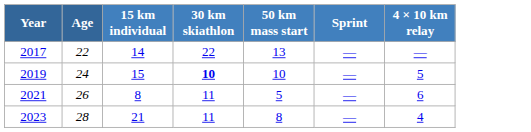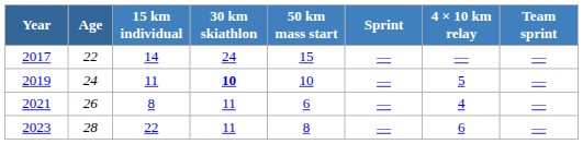+ column: Team sprint | — | — | — | —
2017 | 30 km skiathlon: 22 -> 24
2017 | 50 km mass start: 13 -> 15
2019 | 15 km individual: 15 -> 11
2021 | 50 km mass start: 5 -> 6
2021 | 4 × 10 km relay: 6 -> 4
2023 | 15 km individual: 21 -> 22
2023 | 4 × 10 km relay: 4 -> 6
